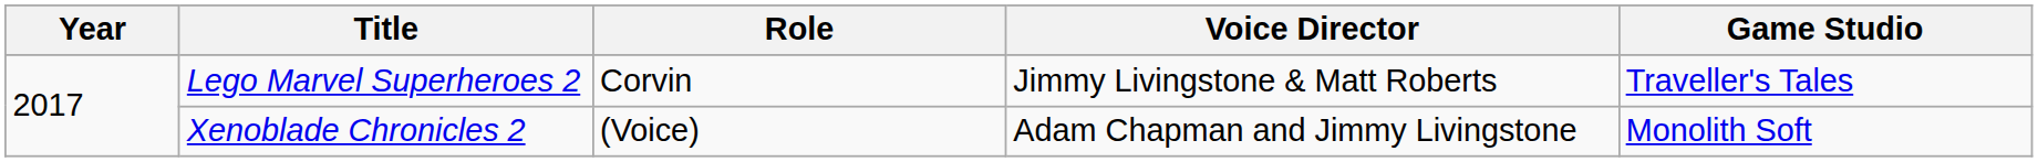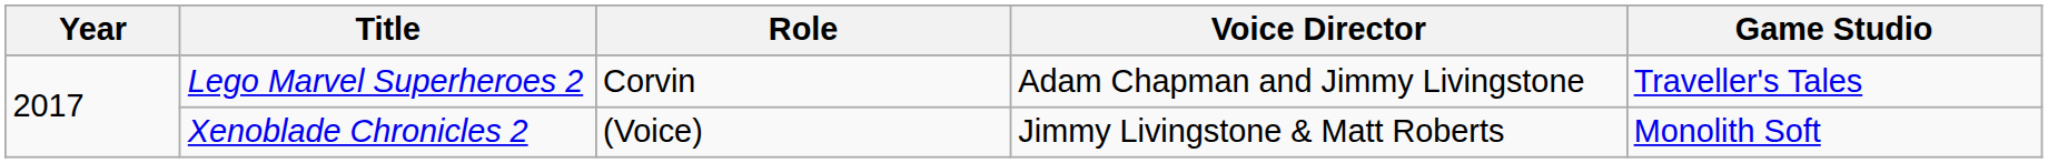Lego Marvel Superheroes 2 | Voice Director: Jimmy Livingstone & Matt Roberts -> Adam Chapman and Jimmy Livingstone
Xenoblade Chronicles 2 | Voice Director: Adam Chapman and Jimmy Livingstone -> Jimmy Livingstone & Matt Roberts
